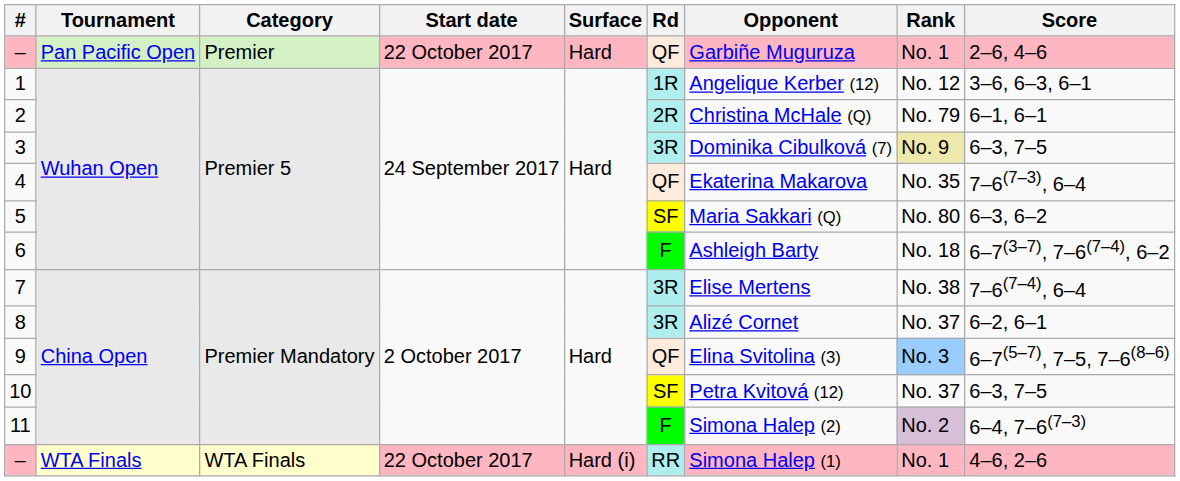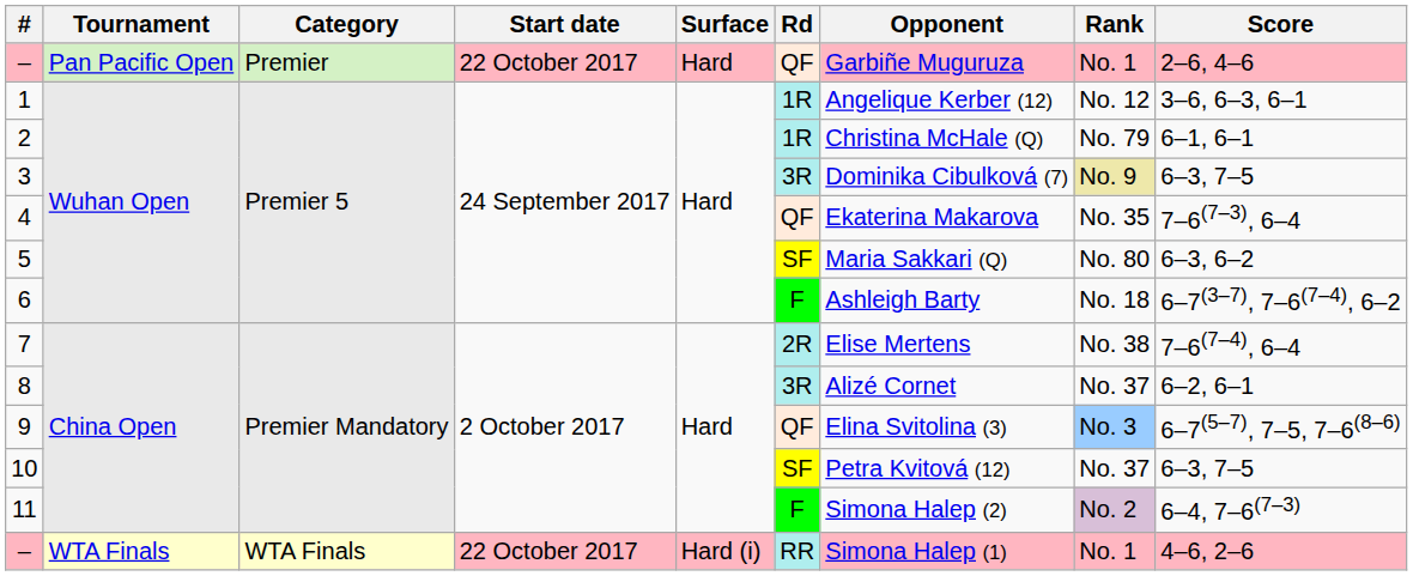2 | Rd: 2R -> 1R
7 | Rd: 3R -> 2R
